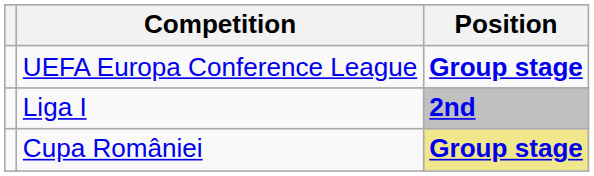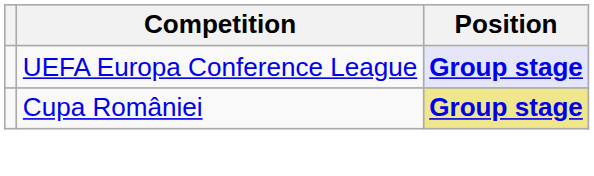UEFA Europa Conference League | Position: no background -> lavender background
- row: Liga I | 2nd
